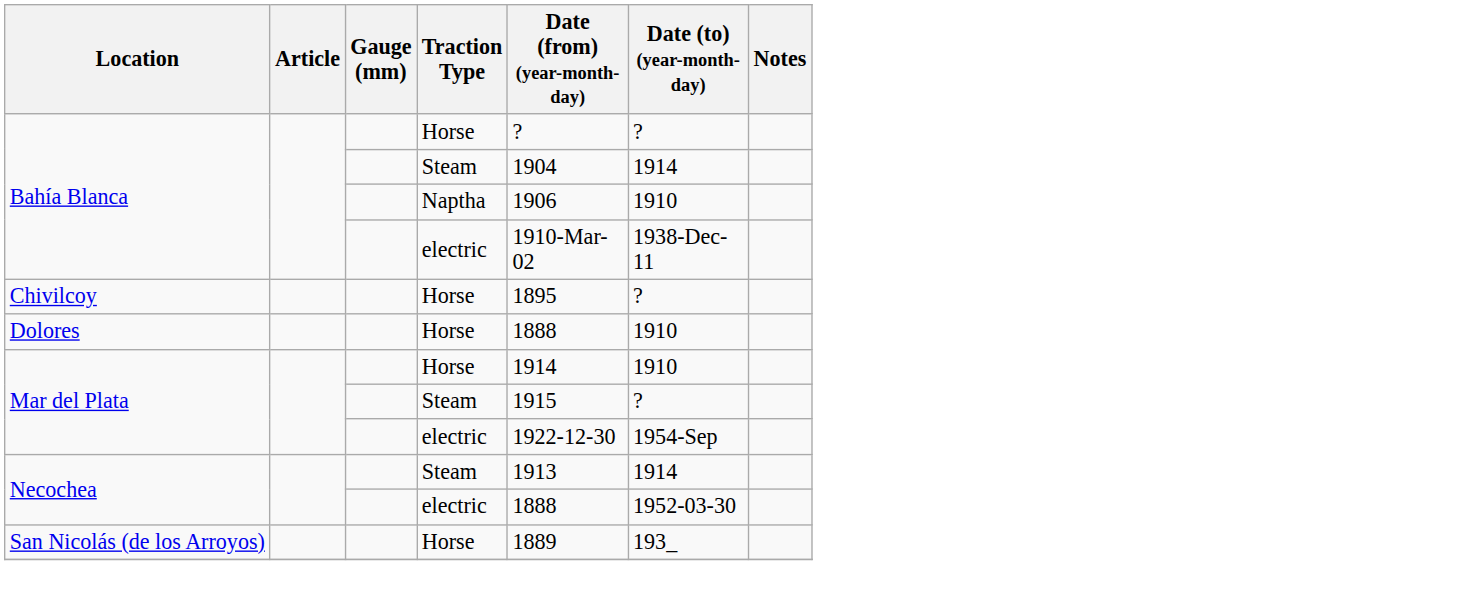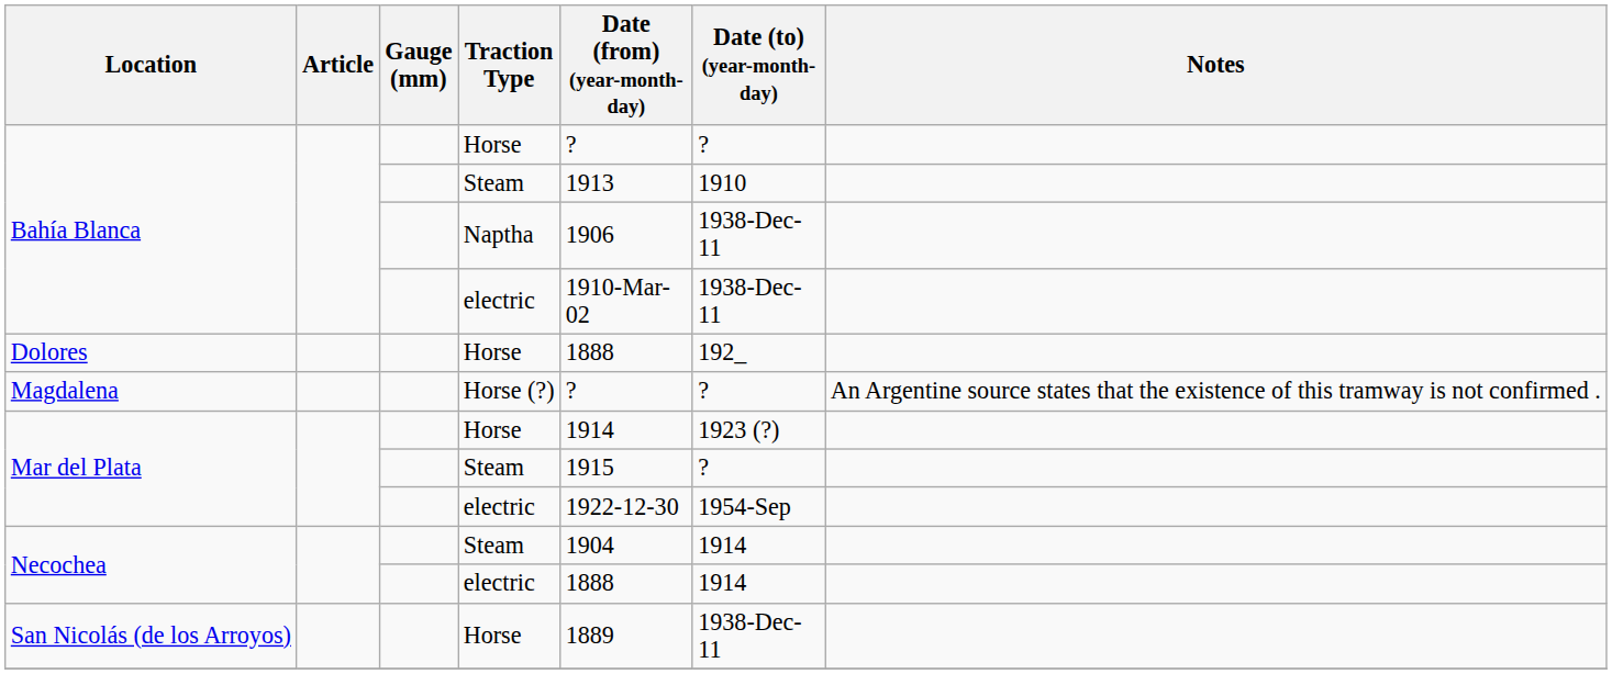Bahía Blanca / Steam | Date (from) (year-month-day): 1904 -> 1913
Bahía Blanca / Steam | Date (to) (year-month-day): 1914 -> 1910
Bahía Blanca / Naptha | Date (to) (year-month-day): 1910 -> 1938-Dec-11
- row: Chivilcoy | Horse | 1895 | ?
Dolores | Date (to) (year-month-day): 1910 -> 192_
+ row: Magdalena | Horse (?) | ? | ? | An Argentine source states that the existence of this tramway is not confirmed .
Mar del Plata / Horse | Date (to) (year-month-day): 1910 -> 1923 (?)
Necochea / Steam | Date (from) (year-month-day): 1913 -> 1904
Necochea / electric | Date (to) (year-month-day): 1952-03-30 -> 1914
San Nicolás (de los Arroyos) | Date (to) (year-month-day): 193_ -> 1938-Dec-11
